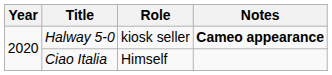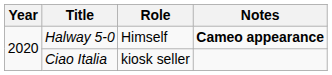Halway 5-0 | Role: kiosk seller -> Himself
Ciao Italia | Role: Himself -> kiosk seller
